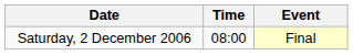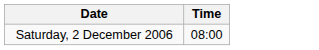- column: Event | Final
